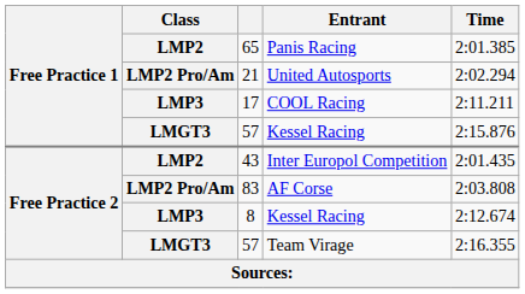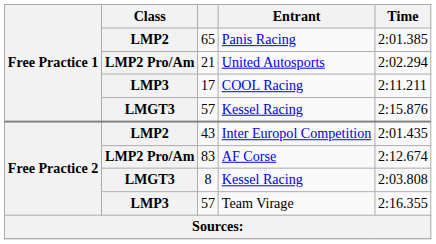83 | Time: 2:03.808 -> 2:12.674
8 | Class: LMP3 -> LMGT3
8 | Time: 2:12.674 -> 2:03.808
Free Practice 2 / 57 | Class: LMGT3 -> LMP3
